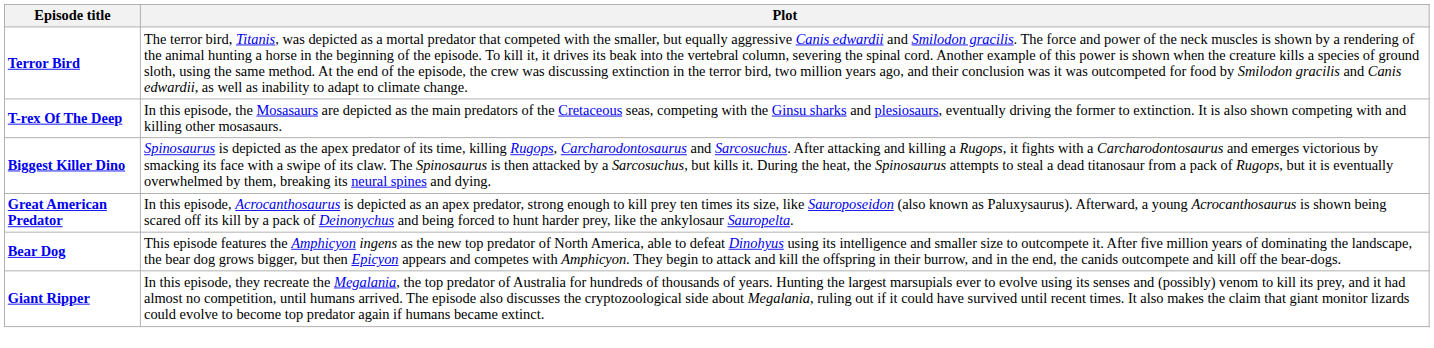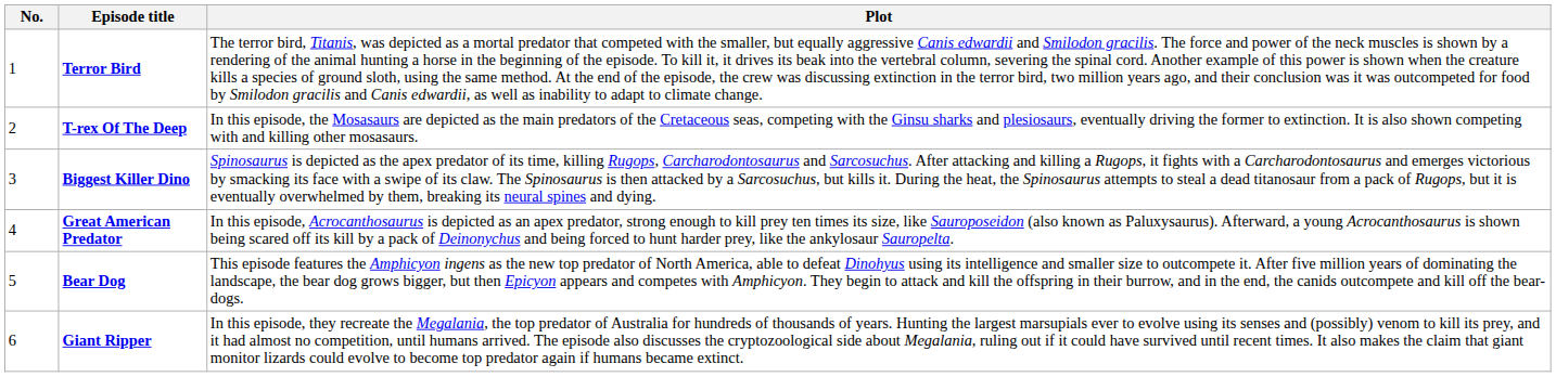+ column: No. | 1 | 2 | 3 | 4 | 5 | 6
